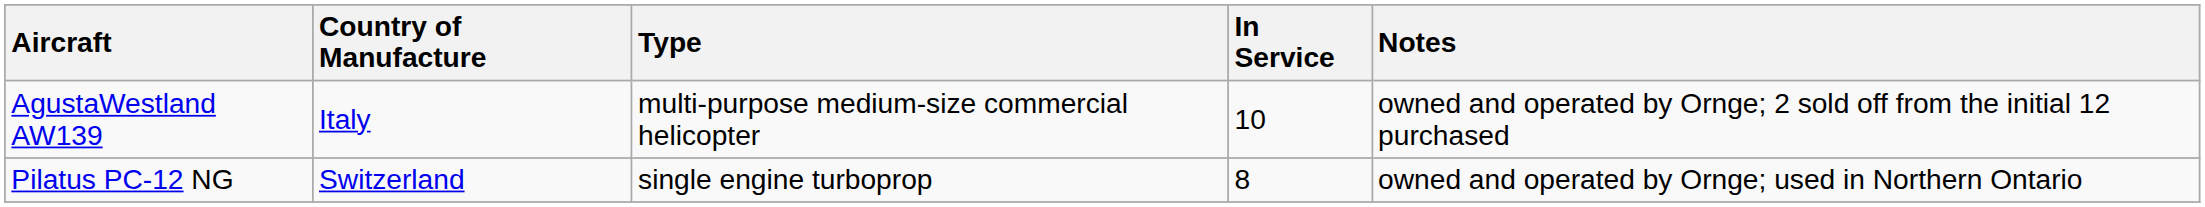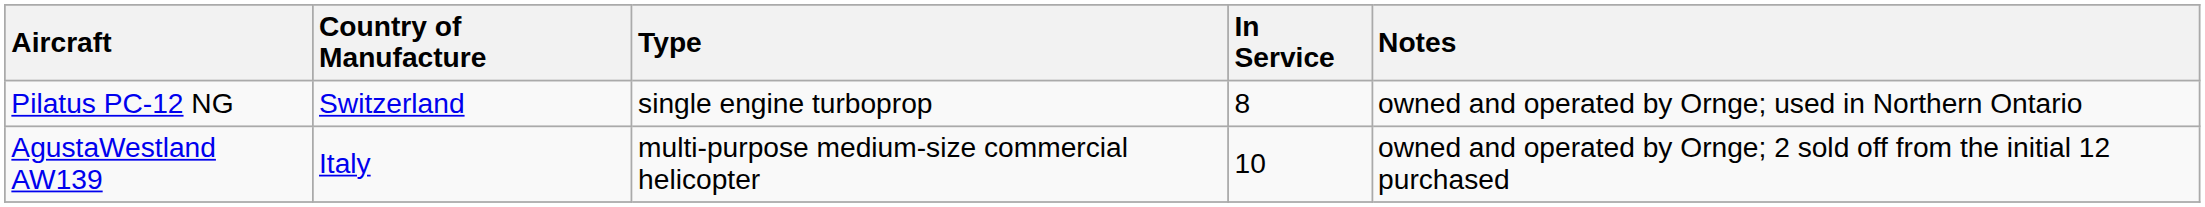rows swapped: AgustaWestland AW139 <-> Pilatus PC-12 NG
